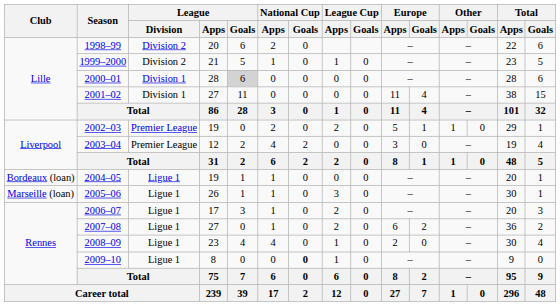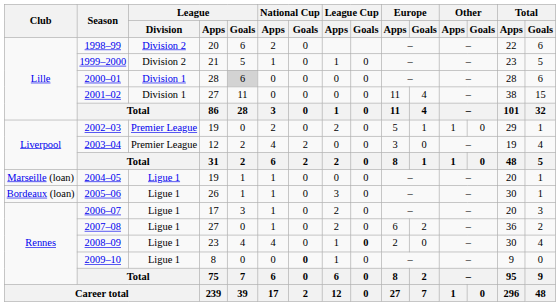2004–05 | Club: Bordeaux (loan) -> Marseille (loan)
2005–06 | Club: Marseille (loan) -> Bordeaux (loan)
2008–09 | League Cup / Goals: normal -> bold
